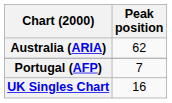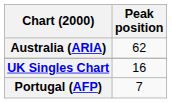rows swapped: Portugal (AFP) <-> UK Singles Chart
